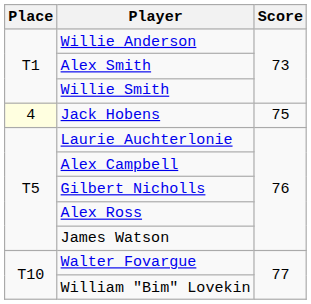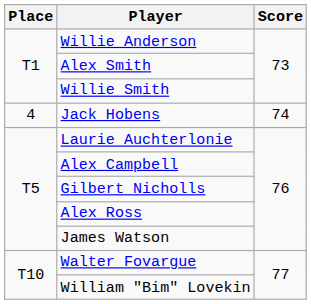Jack Hobens | Place: lightyellow background -> no background
Jack Hobens | Score: 75 -> 74
